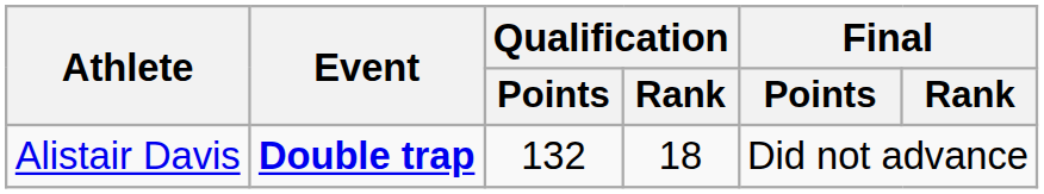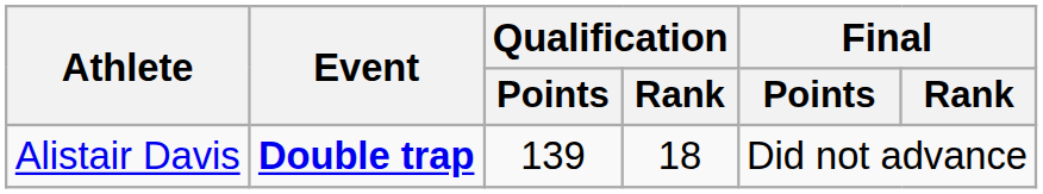Alistair Davis | Qualification / Points: 132 -> 139
